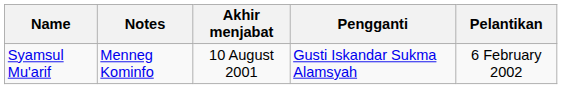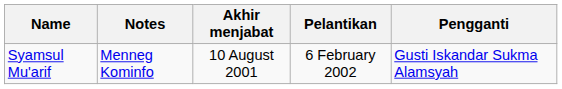columns swapped: Pengganti <-> Pelantikan
